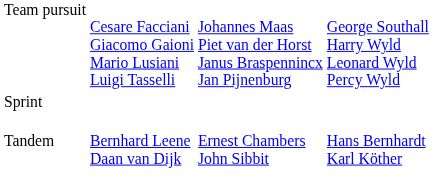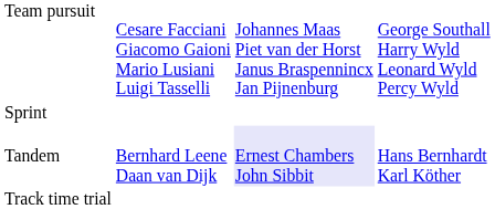Tandem | column 3: no background -> lavender background
+ row: Track time trial
